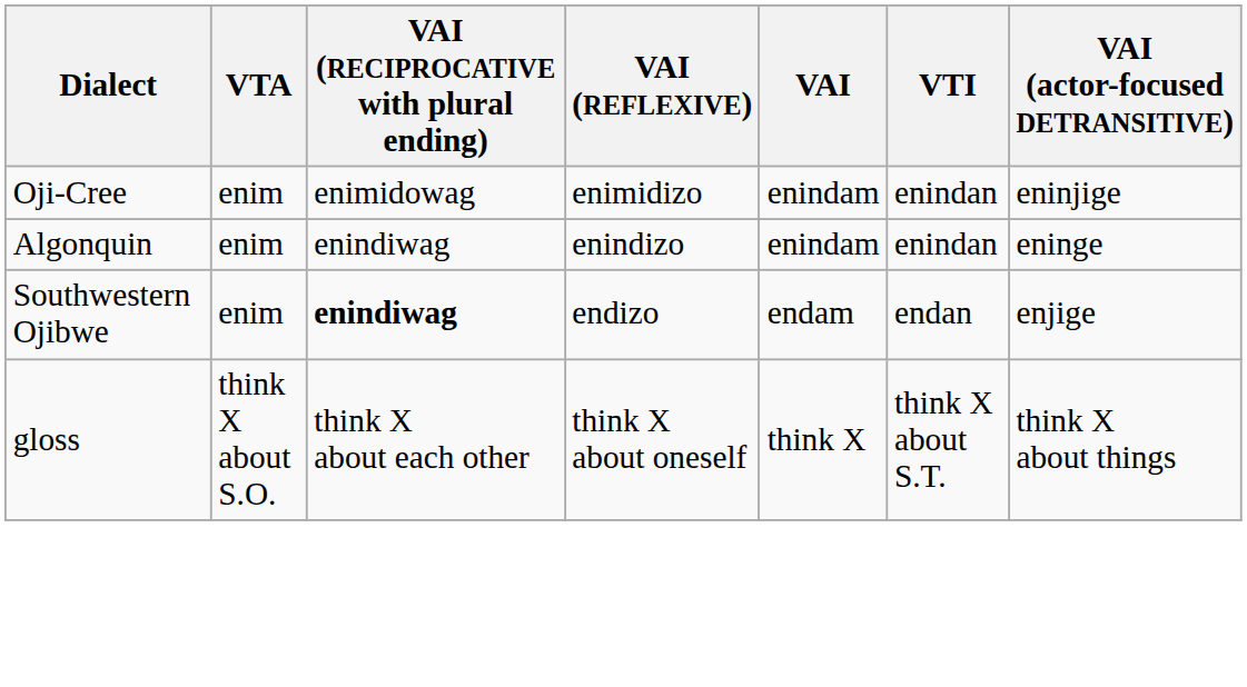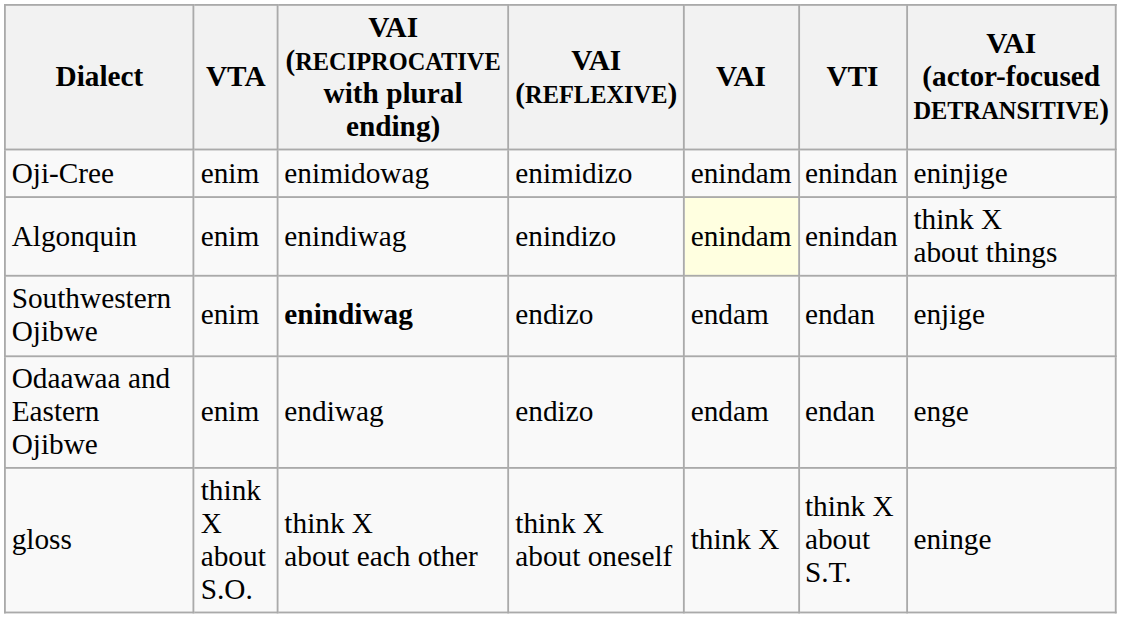Algonquin | VAI: no background -> lightyellow background
Algonquin | VAI (actor-focused DETRANSITIVE): eninge -> think X about things
+ row: Odaawaa and Eastern Ojibwe | enim | endiwag | endizo | endam | endan | enge
gloss | VAI (actor-focused DETRANSITIVE): think X about things -> eninge
